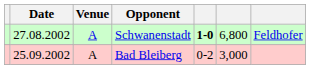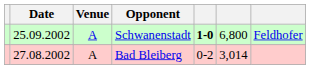Schwanenstadt | Date: 27.08.2002 -> 25.09.2002
Bad Bleiberg | Date: 25.09.2002 -> 27.08.2002
Bad Bleiberg | column 6: 3,000 -> 3,014
